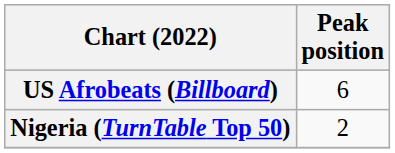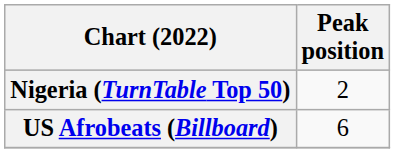rows swapped: Nigeria (TurnTable Top 50) <-> US Afrobeats (Billboard)
